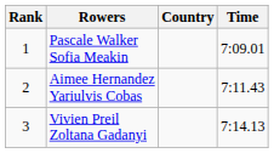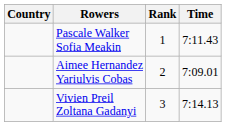columns swapped: Rank <-> Country
Pascale Walker Sofia Meakin | Time: 7:09.01 -> 7:11.43
Aimee Hernandez Yariulvis Cobas | Time: 7:11.43 -> 7:09.01
